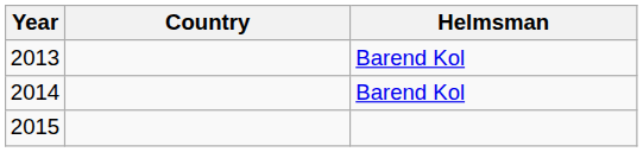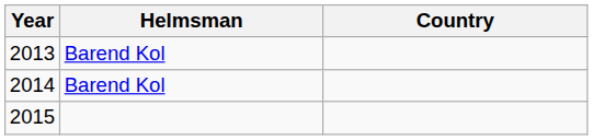columns swapped: Helmsman <-> Country
